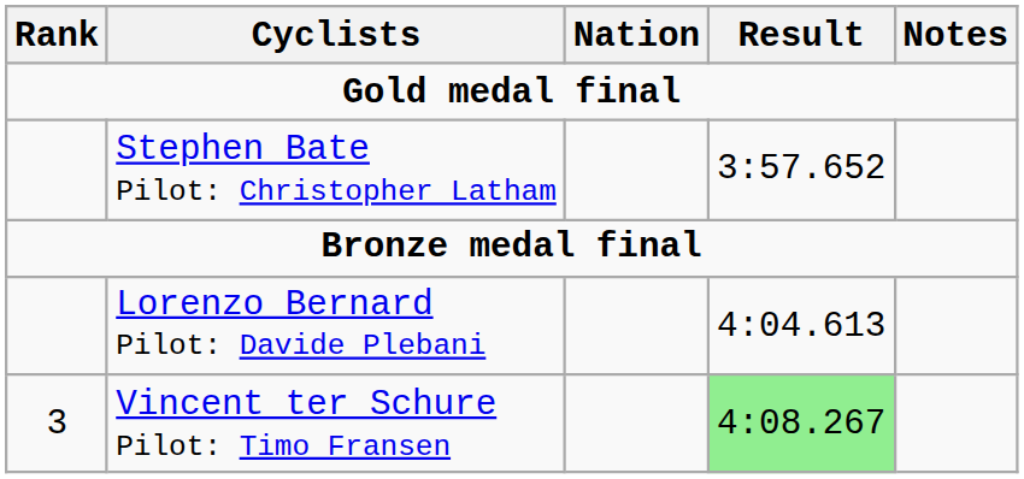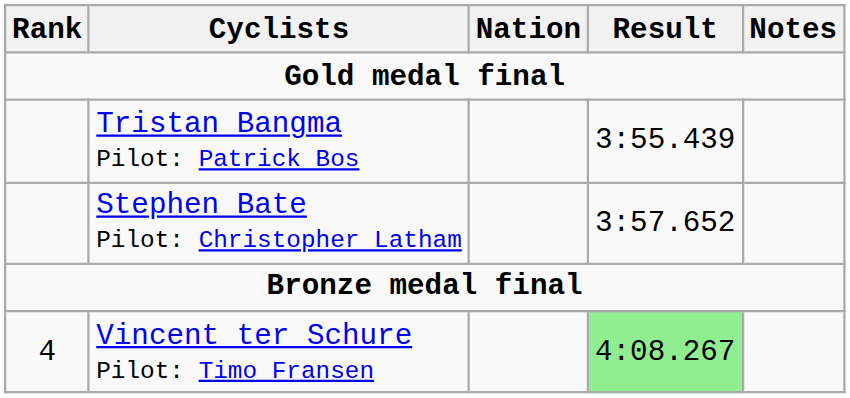+ row: Tristan Bangma Pilot: Patrick Bos | 3:55.439
- row: Lorenzo Bernard Pilot: Davide Plebani | 4:04.613
Vincent ter Schure Pilot: Timo Fransen | Rank: 3 -> 4
